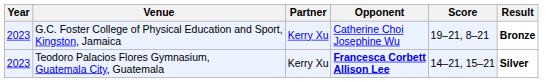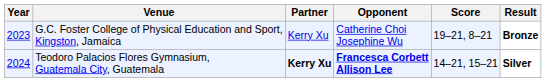Teodoro Palacios Flores Gymnasium, Guatemala City, Guatemala | Year: 2023 -> 2024
Teodoro Palacios Flores Gymnasium, Guatemala City, Guatemala | Partner: normal -> bold
